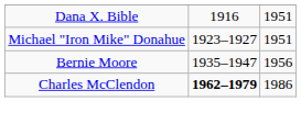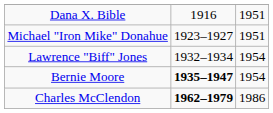+ row: Lawrence "Biff" Jones | 1932–1934 | 1954
Bernie Moore | column 2: normal -> bold
Bernie Moore | column 3: 1956 -> 1954
